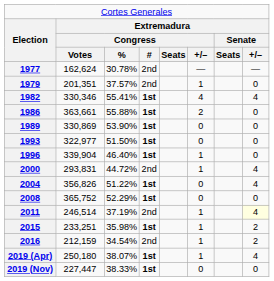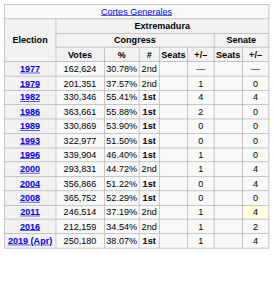2004 | column 2: 356,826 -> 356,866
- row: 2015 | 233,251 | 35.98% | 1st | 1 | 2
- row: 2019 (Nov) | 227,447 | 38.33% | 1st | 0 | 0
